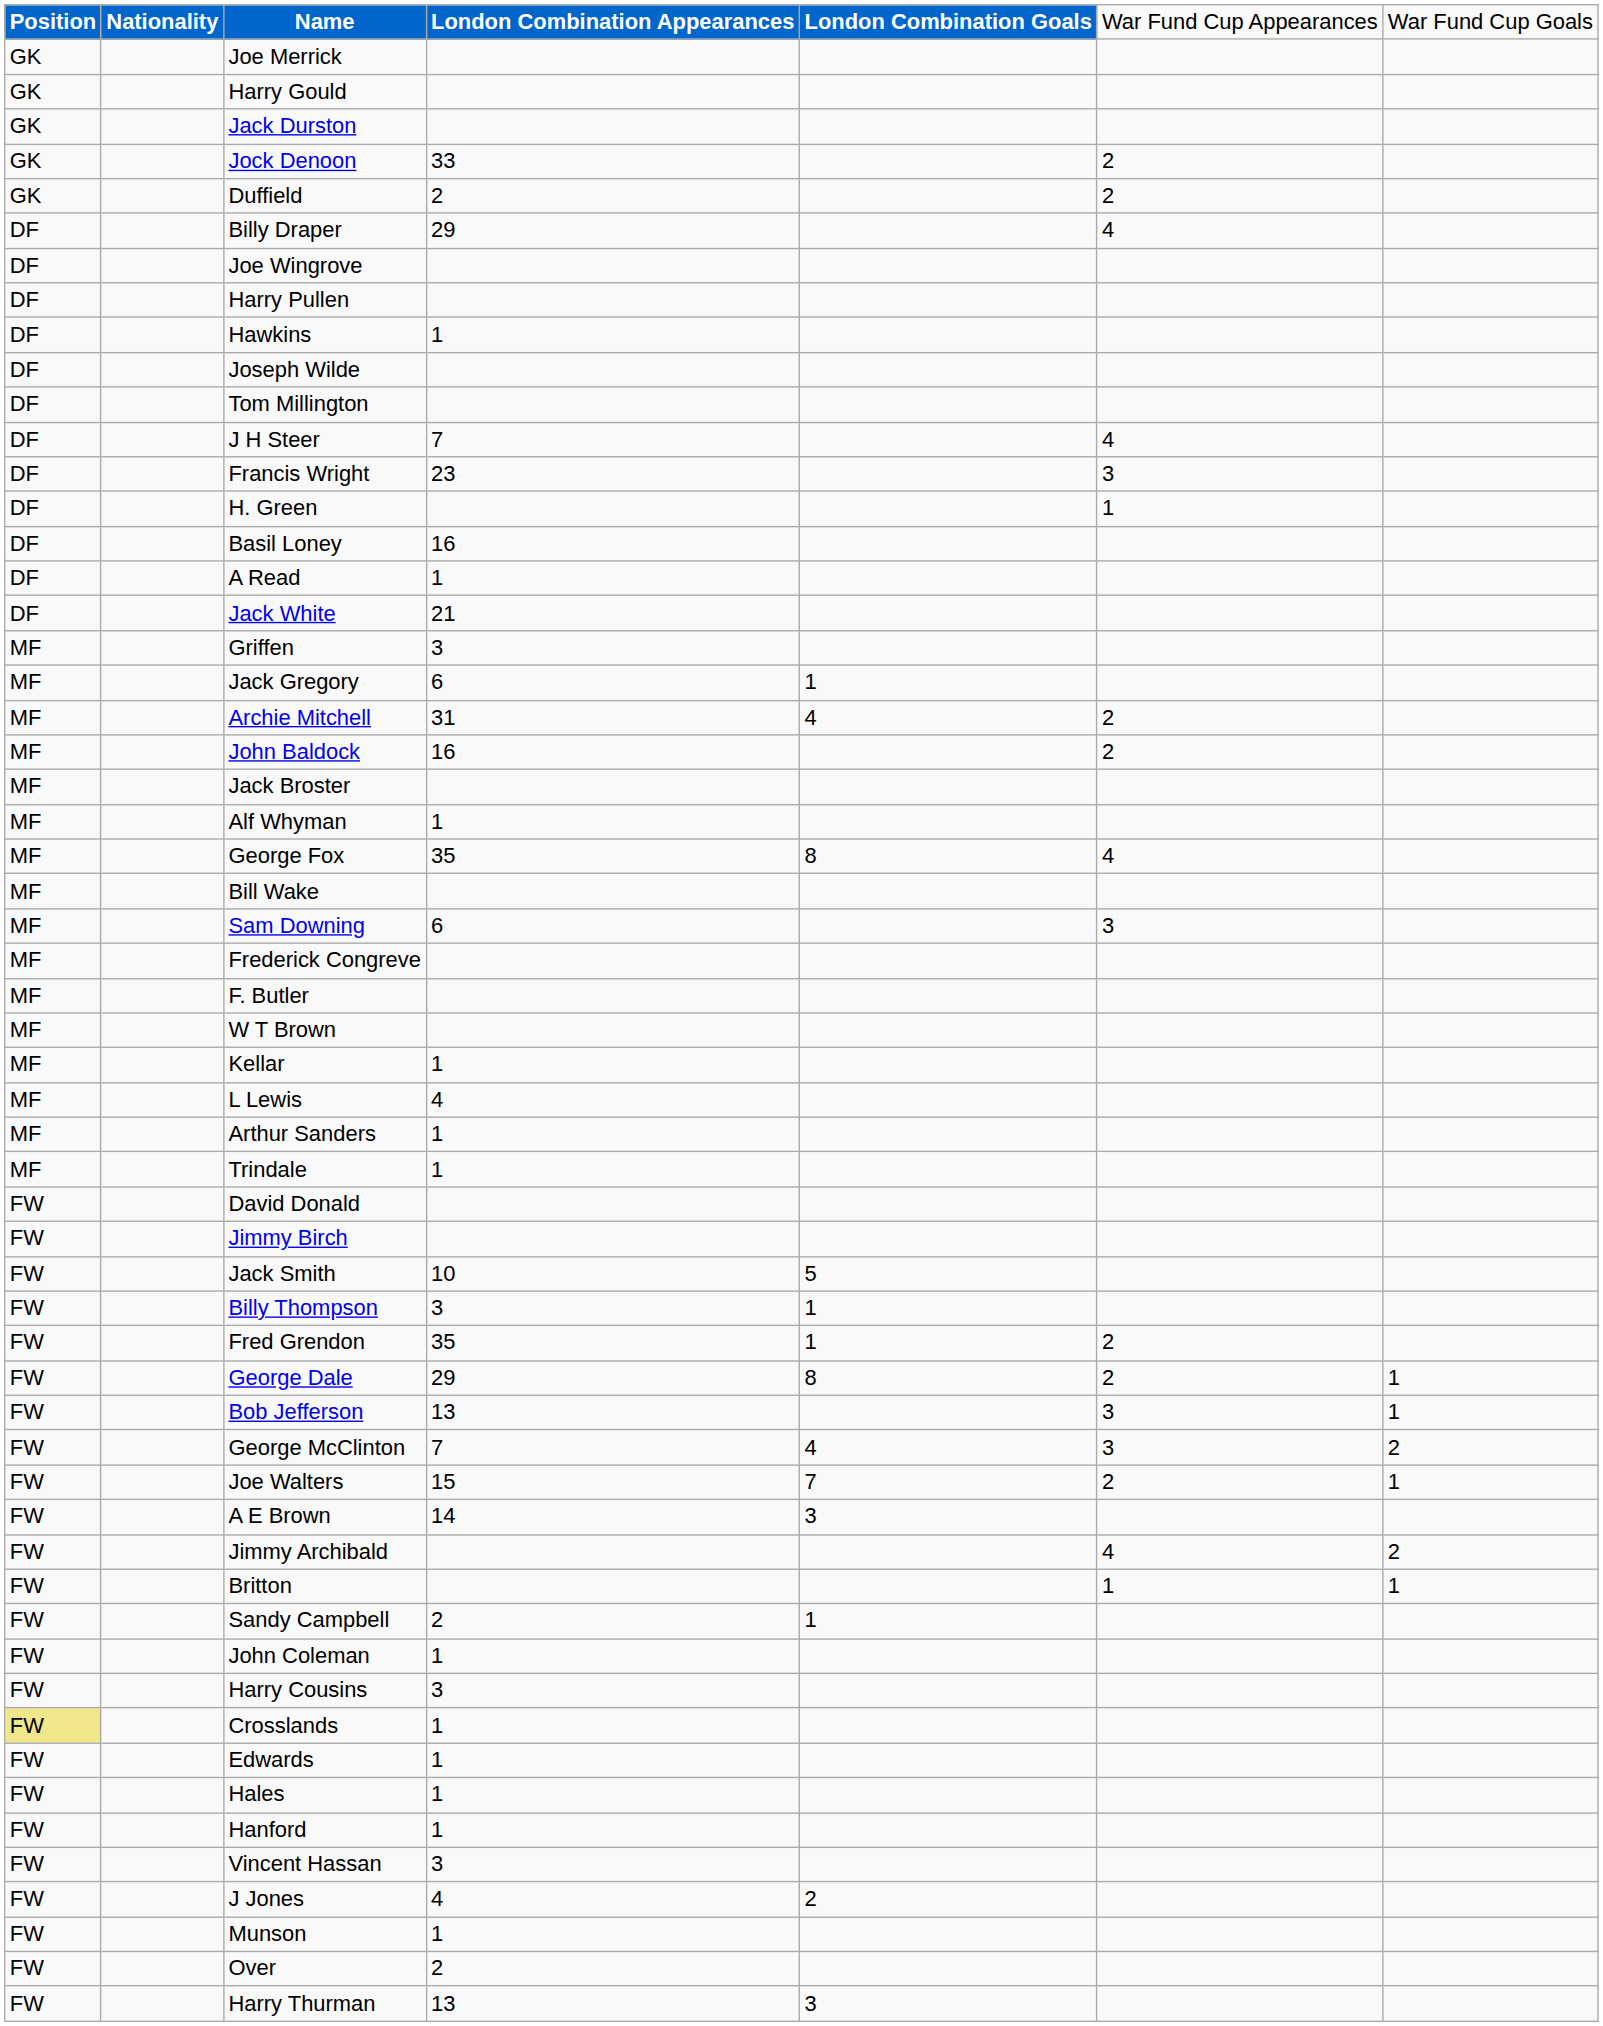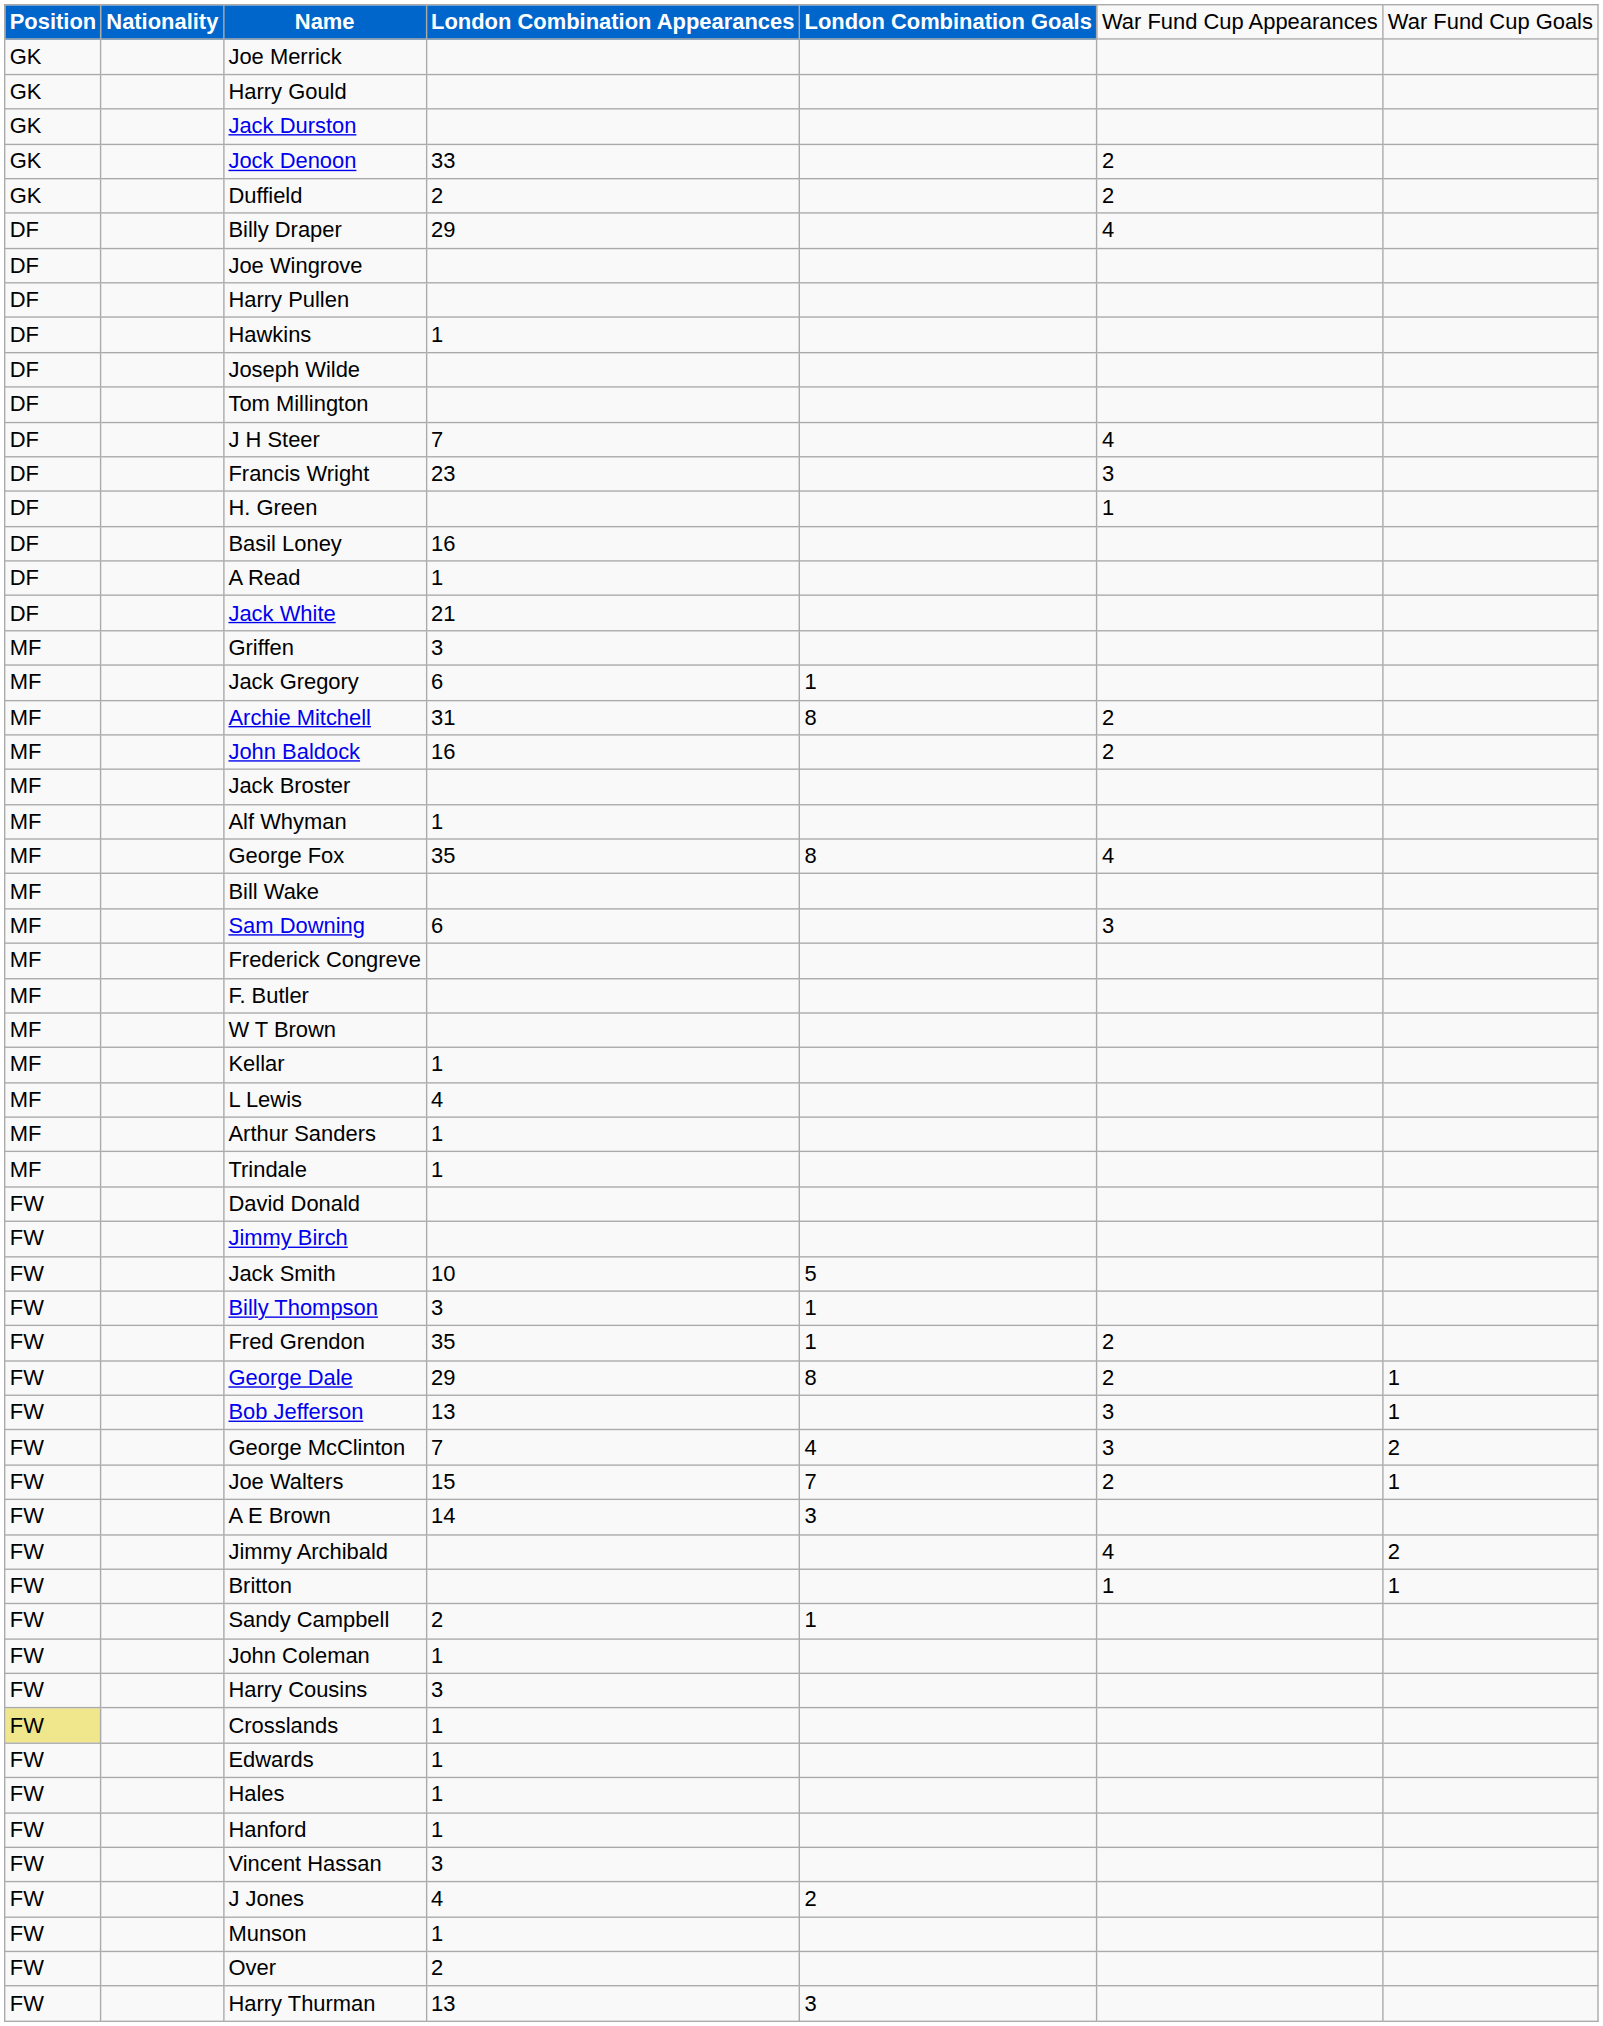Archie Mitchell | column 5: 4 -> 8
